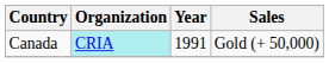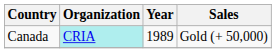Canada | Year: 1991 -> 1989
